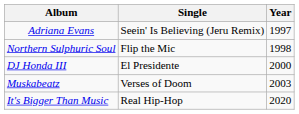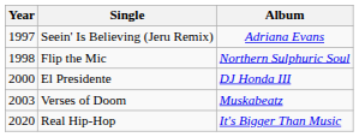columns swapped: Year <-> Album
